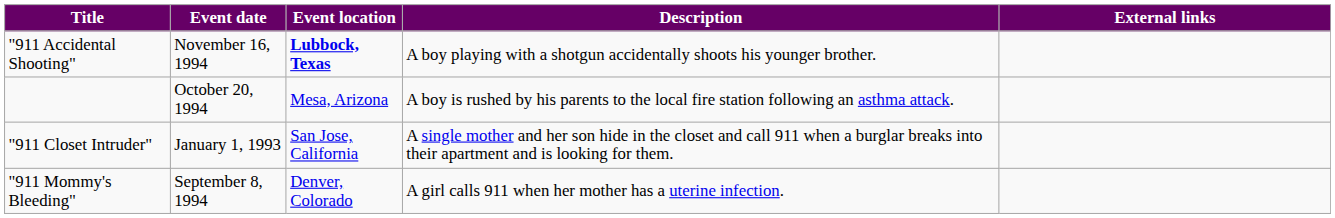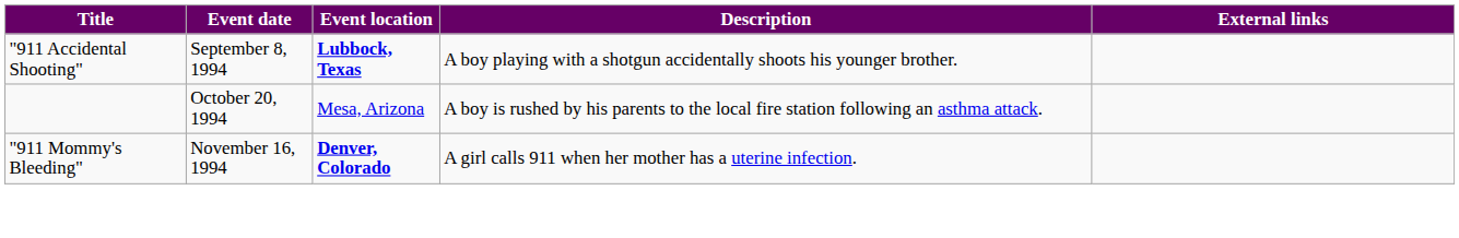"911 Accidental Shooting" | Event date: November 16, 1994 -> September 8, 1994
- row: "911 Closet Intruder" | January 1, 1993 | San Jose, California | A single mother and her son hide in the closet and call 911 when a burglar breaks into their apartment and is looking for them.
"911 Mommy's Bleeding" | Event date: September 8, 1994 -> November 16, 1994
"911 Mommy's Bleeding" | Event location: normal -> bold
